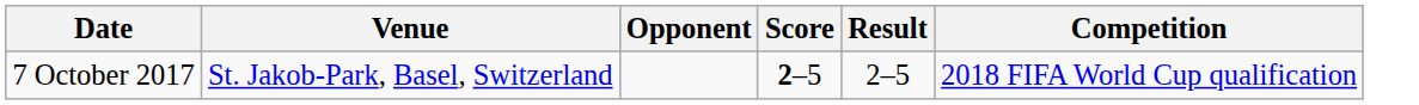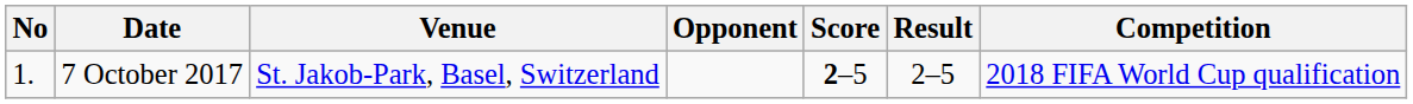+ column: No | 1.
